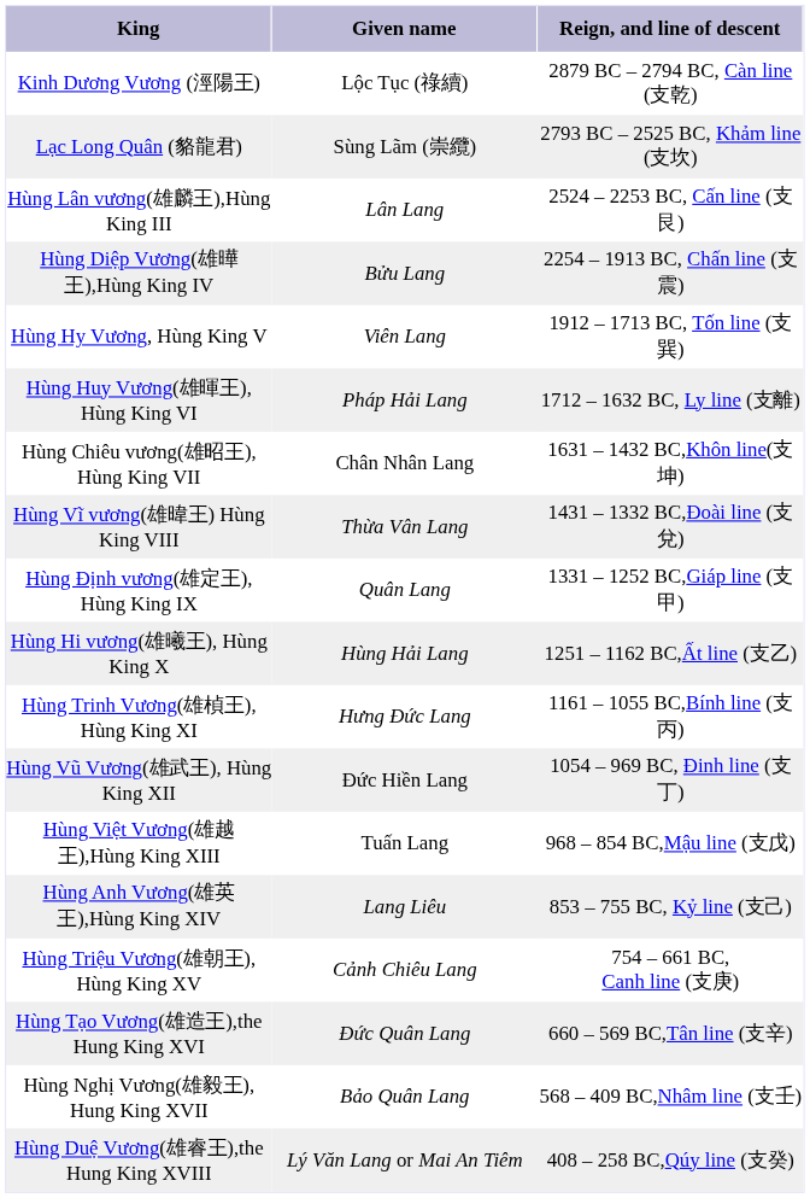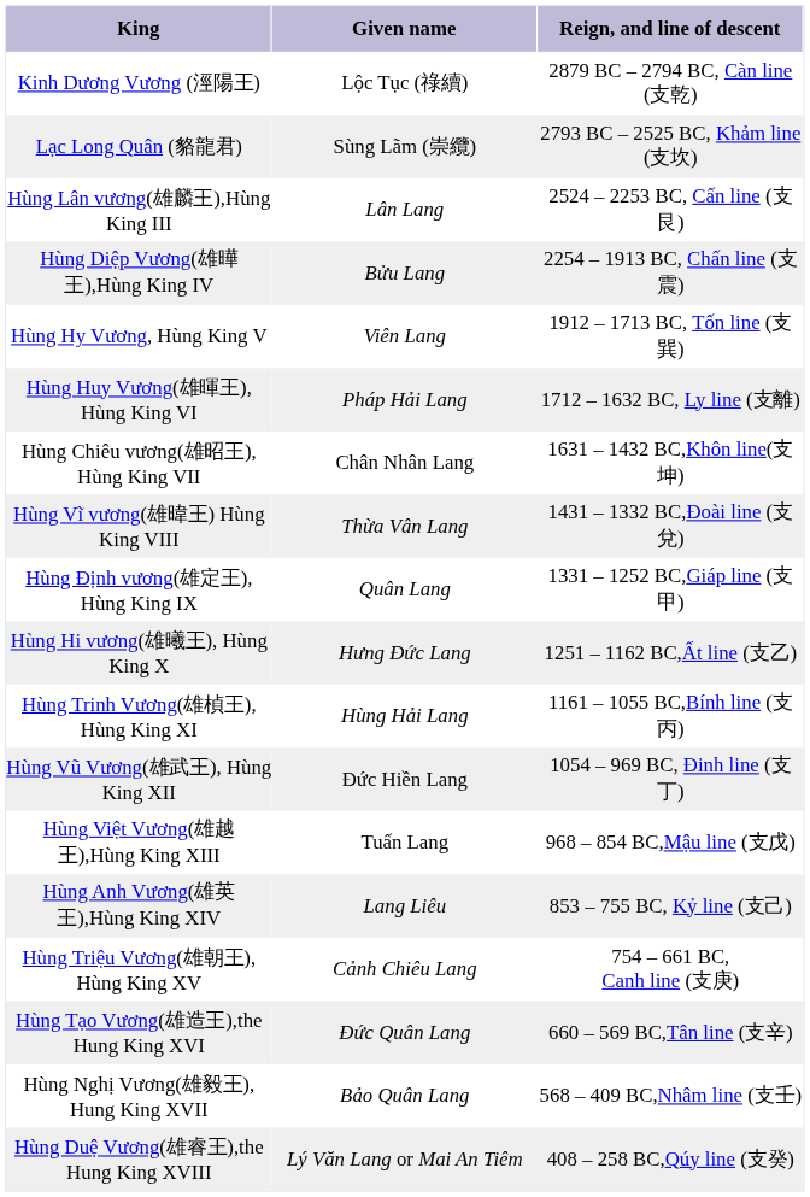Hùng Hi vương(雄曦王), Hùng King X | Given name: Hùng Hải Lang -> Hưng Đức Lang
Hùng Trinh Vương(雄楨王), Hùng King XI | Given name: Hưng Đức Lang -> Hùng Hải Lang
